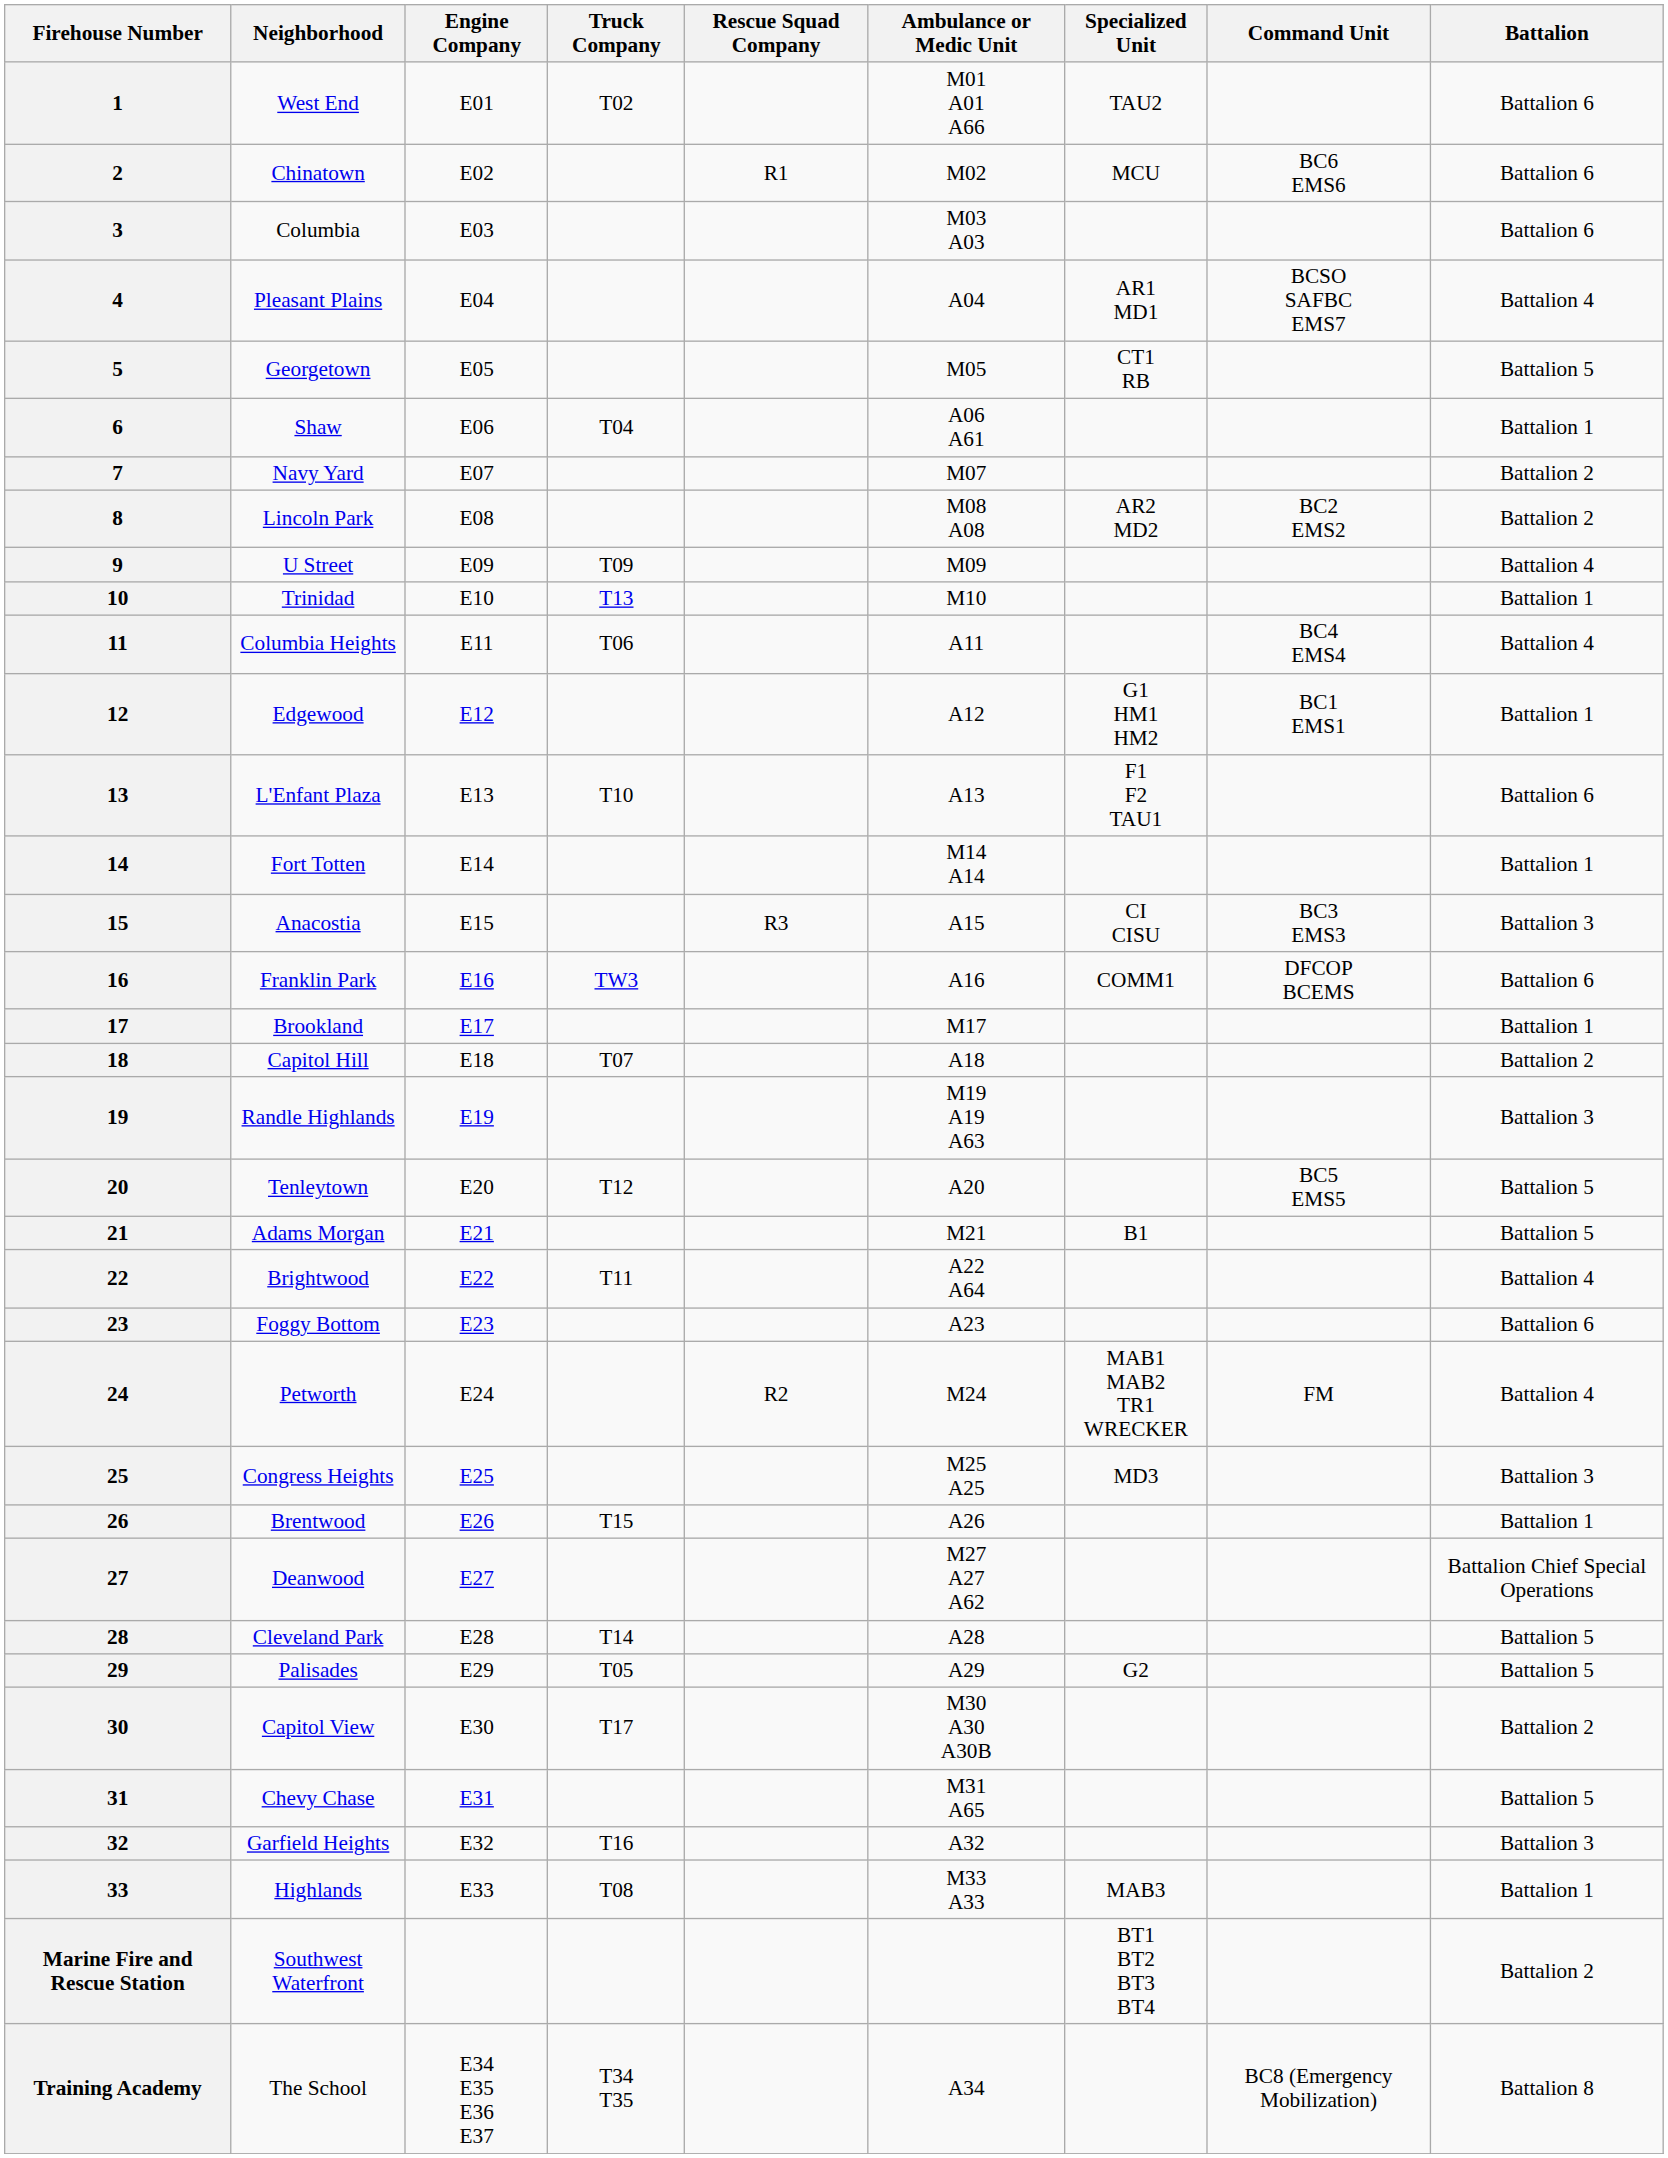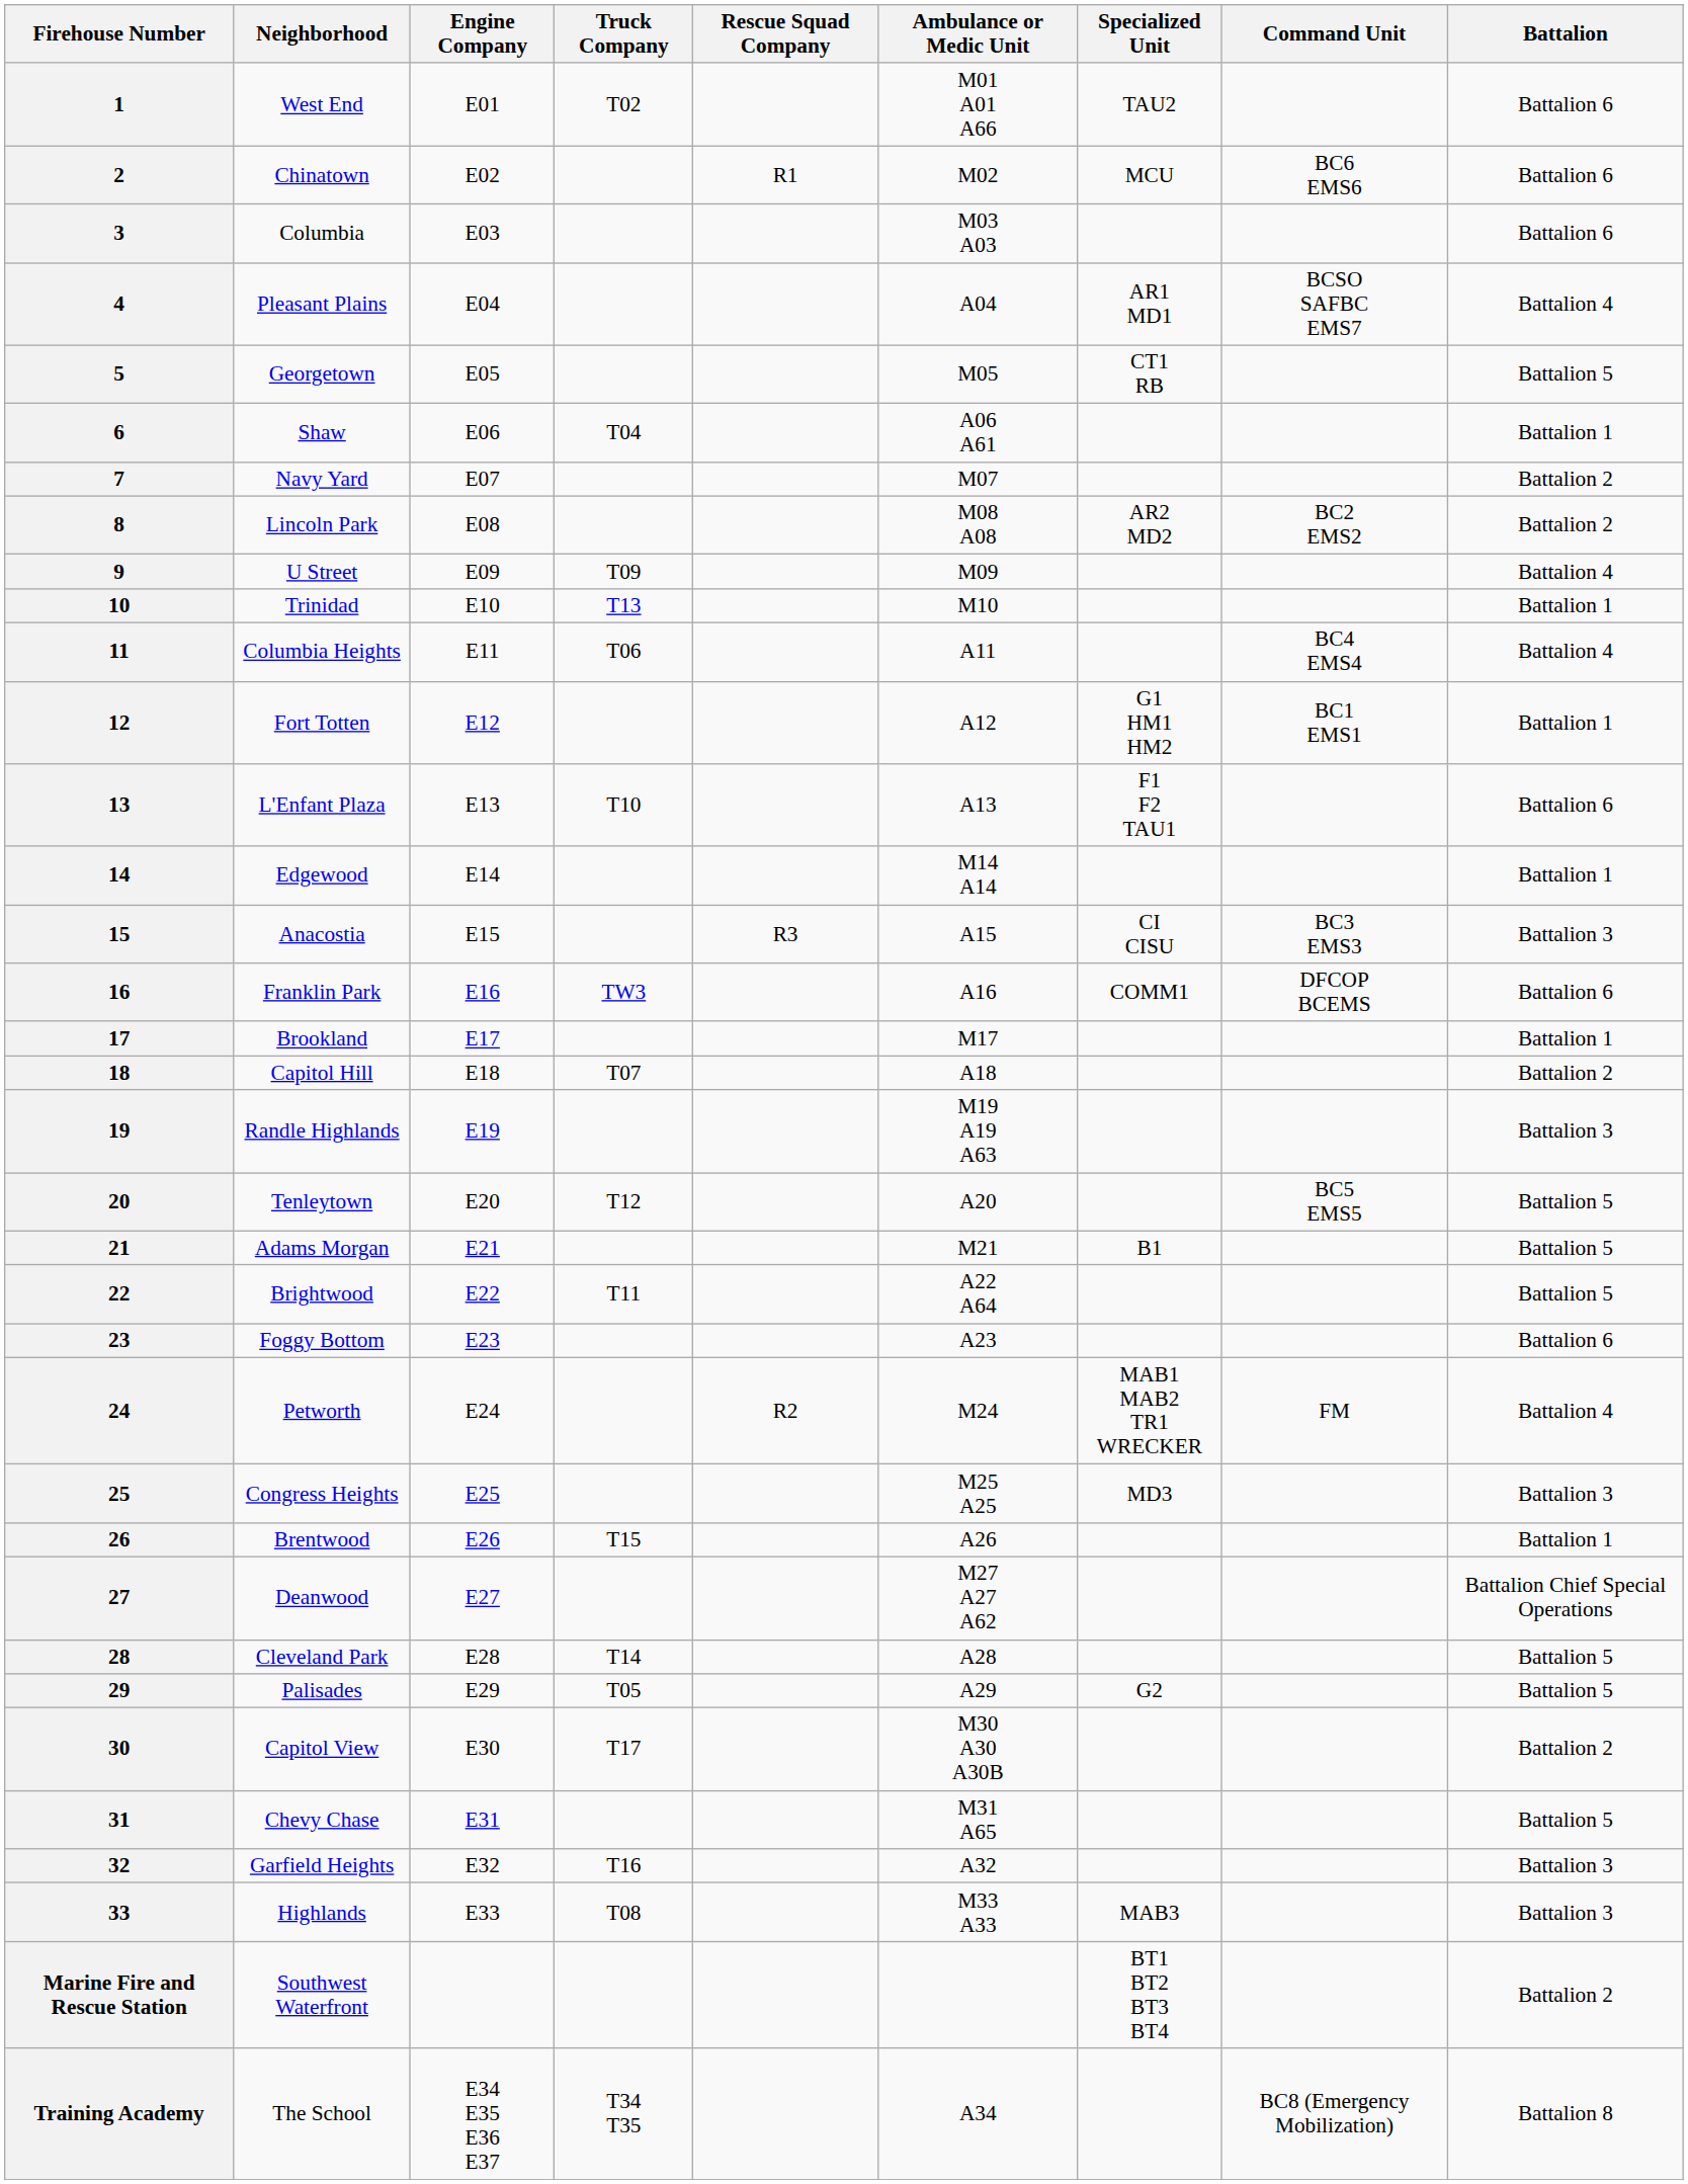12 | Neighborhood: Edgewood -> Fort Totten
14 | Neighborhood: Fort Totten -> Edgewood
22 | Battalion: Battalion 4 -> Battalion 5
33 | Battalion: Battalion 1 -> Battalion 3
